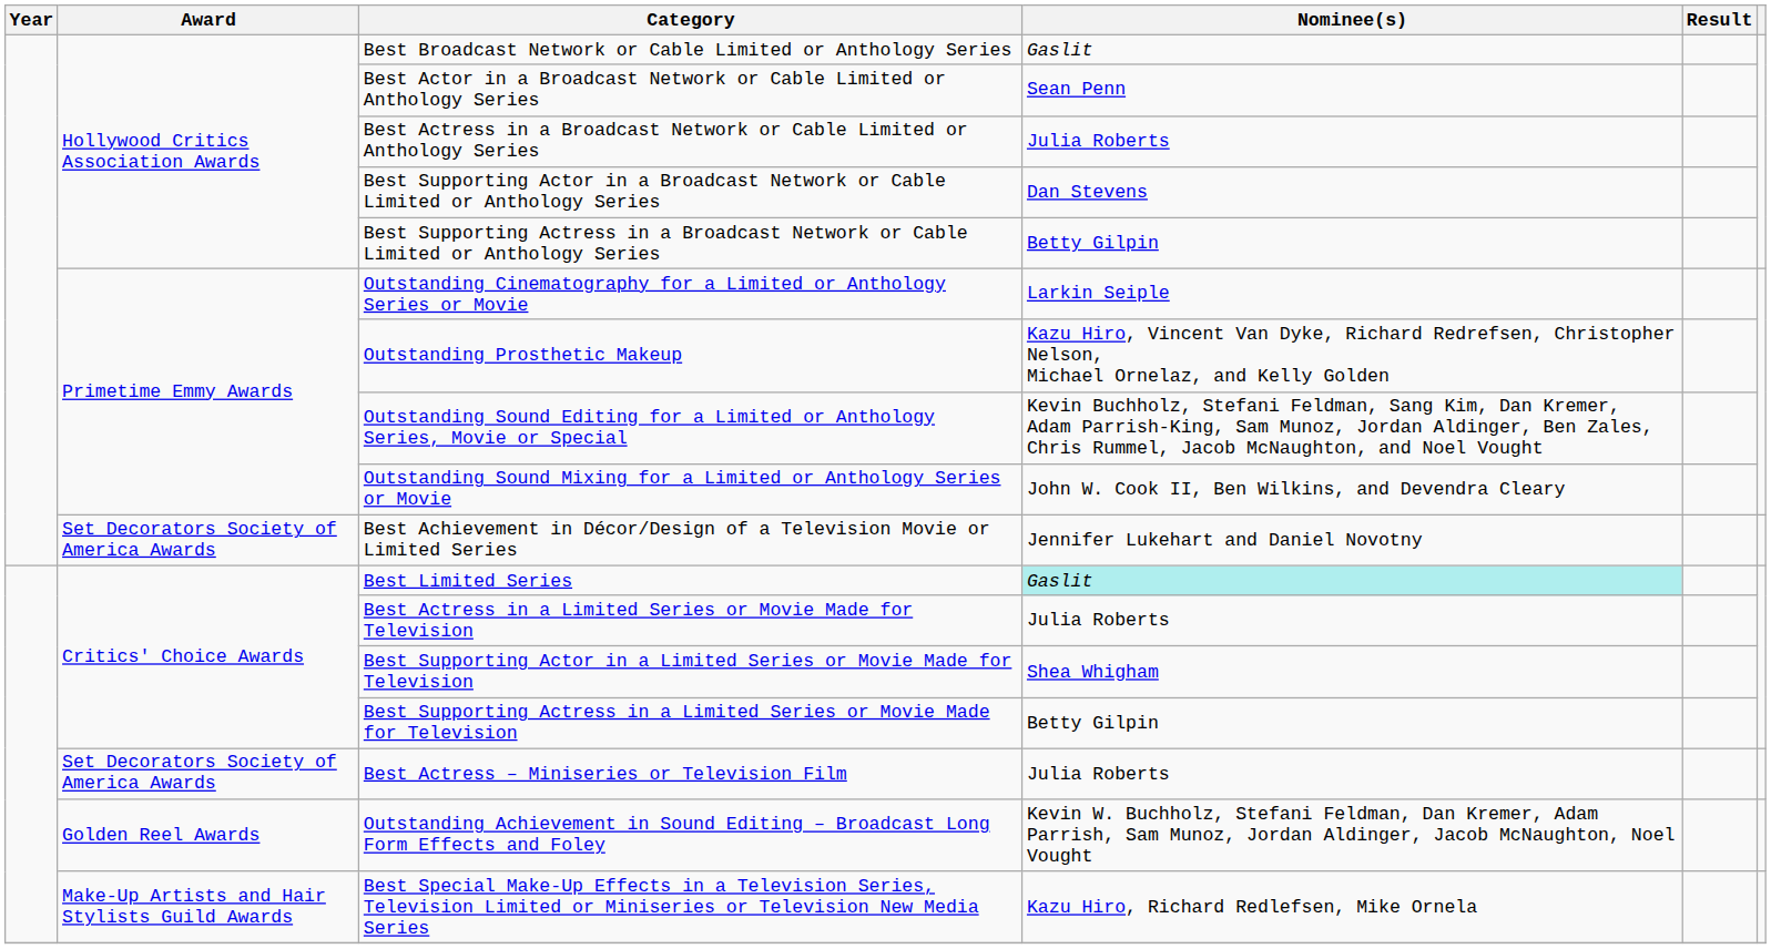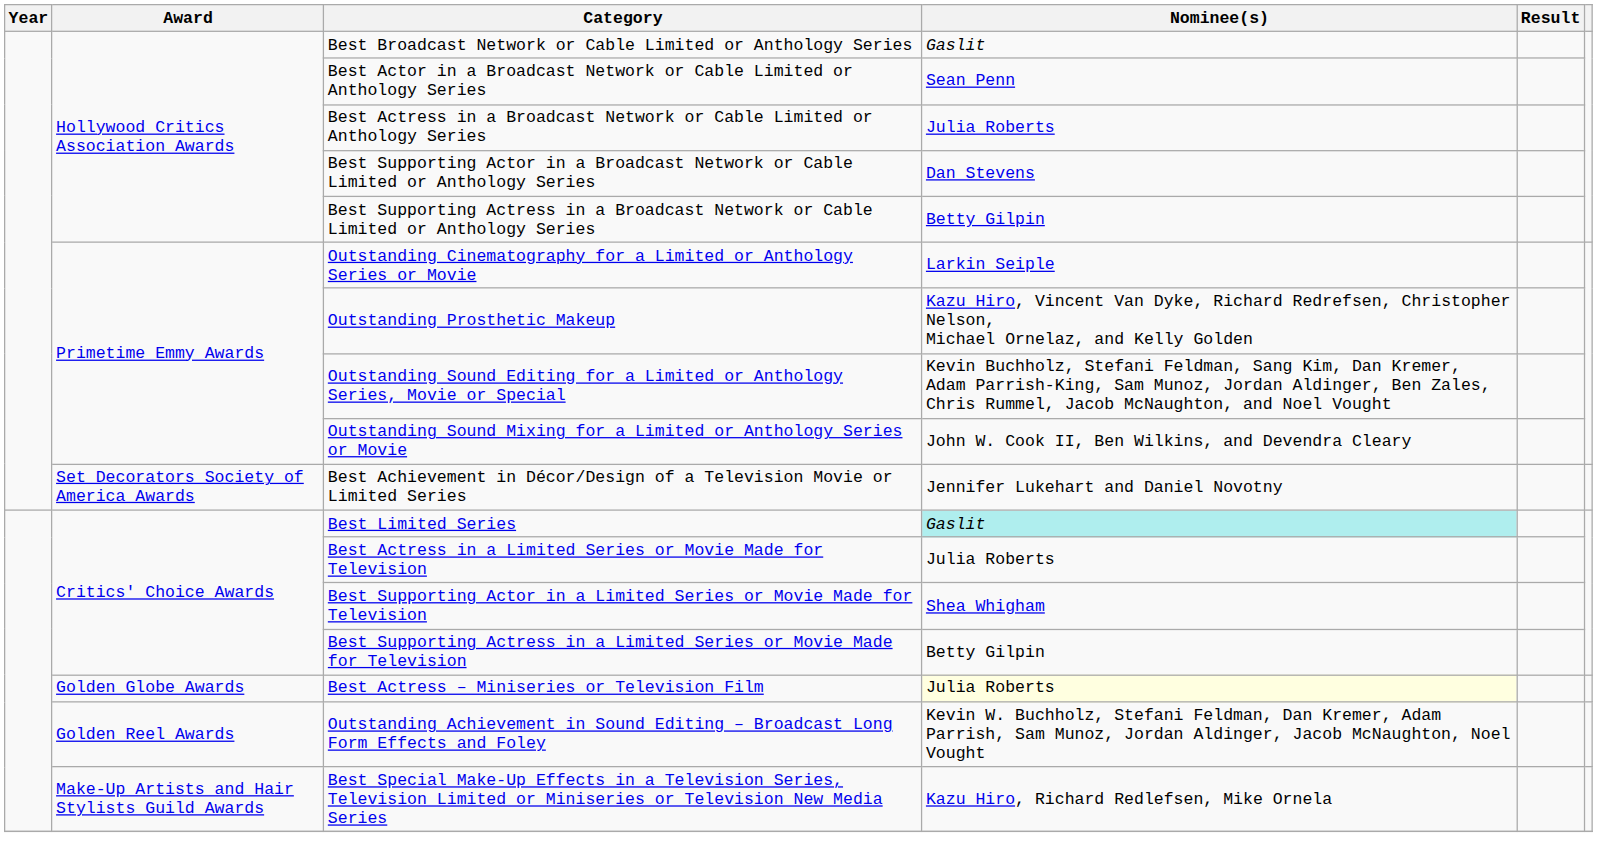Best Actress – Miniseries or Television Film | Award: Set Decorators Society of America Awards -> Golden Globe Awards
Best Actress – Miniseries or Television Film | Nominee(s): no background -> lightyellow background
